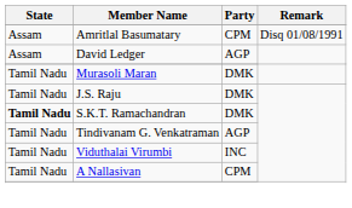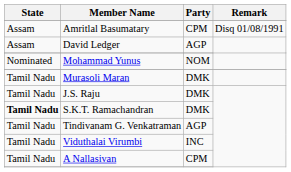+ row: Nominated | Mohammad Yunus | NOM
